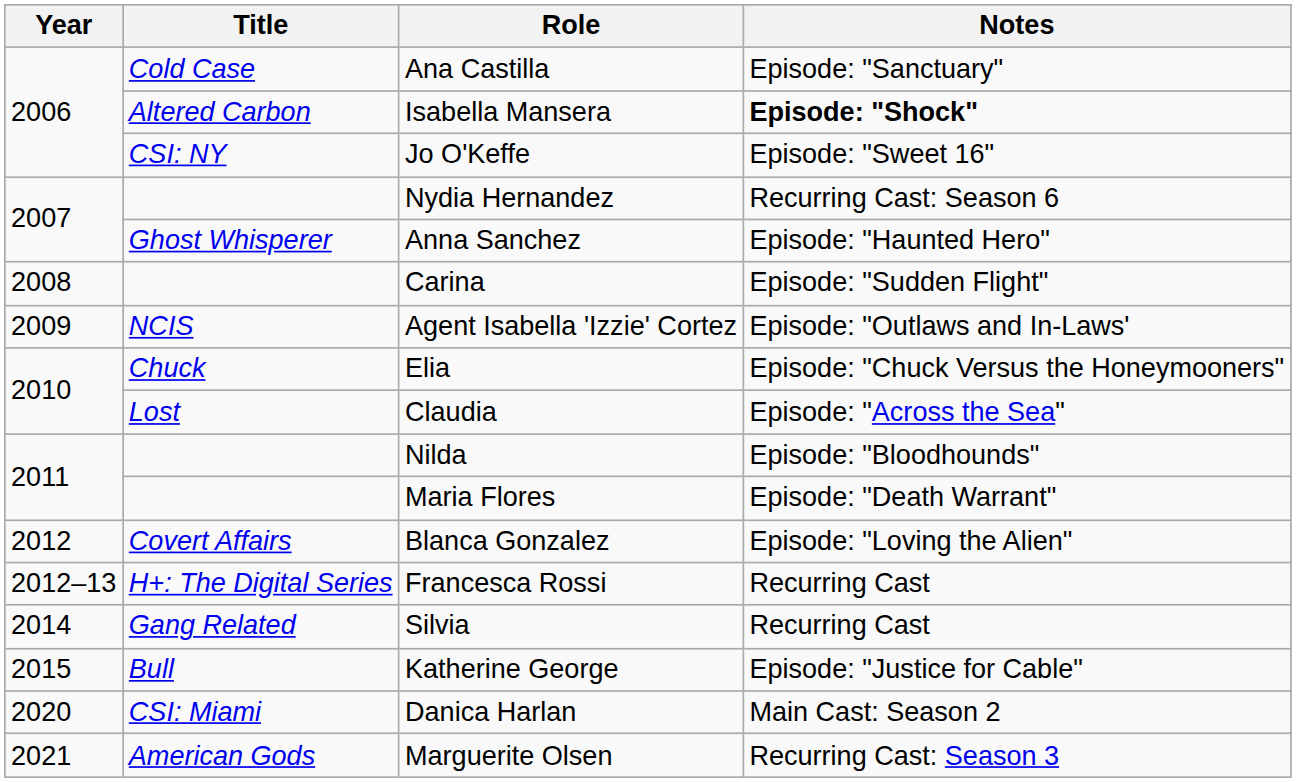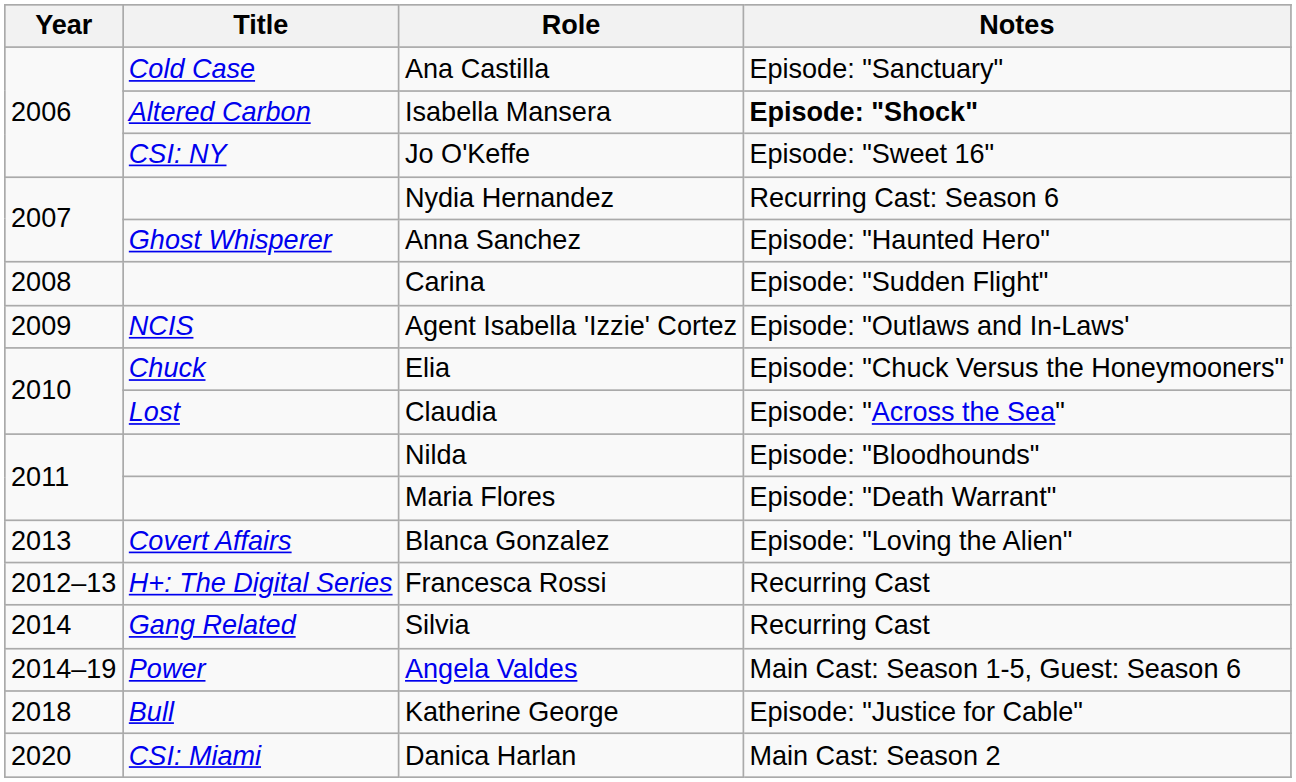Blanca Gonzalez | Year: 2012 -> 2013
+ row: 2014–19 | Power | Angela Valdes | Main Cast: Season 1-5, Guest: Season 6
Katherine George | Year: 2015 -> 2018
- row: 2021 | American Gods | Marguerite Olsen | Recurring Cast: Season 3
